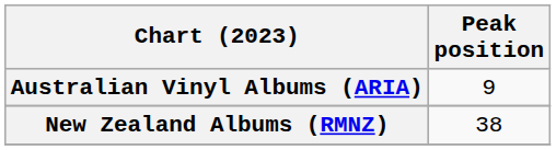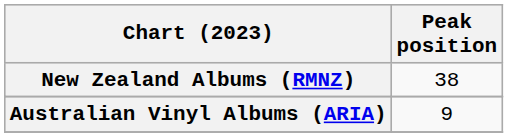rows swapped: Australian Vinyl Albums (ARIA) <-> New Zealand Albums (RMNZ)
